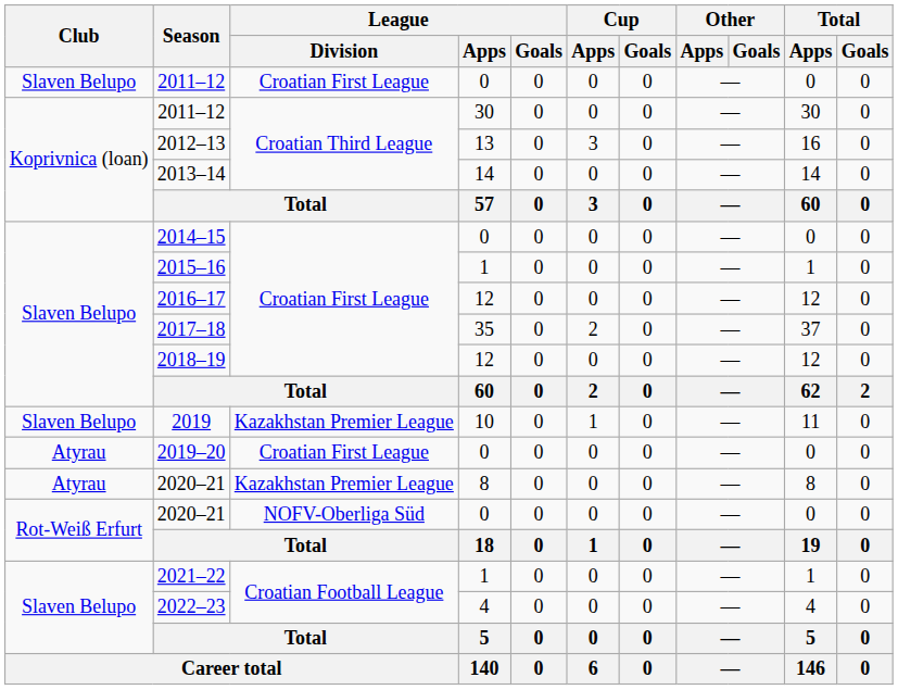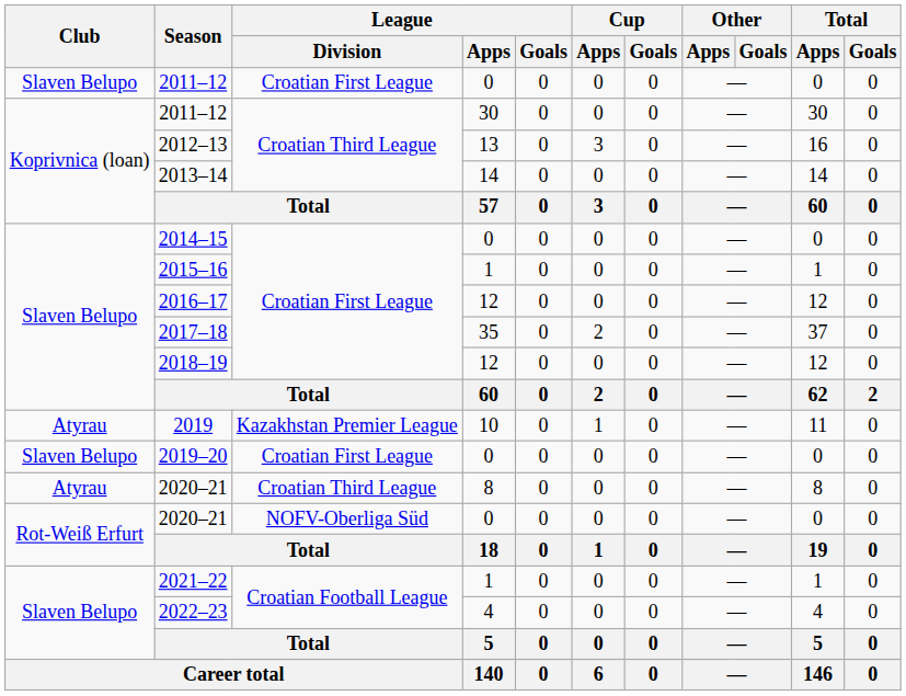2019 | Club: Slaven Belupo -> Atyrau
2019–20 | Club: Atyrau -> Slaven Belupo
2020–21 / 8 | League / Division: Kazakhstan Premier League -> Croatian Third League
